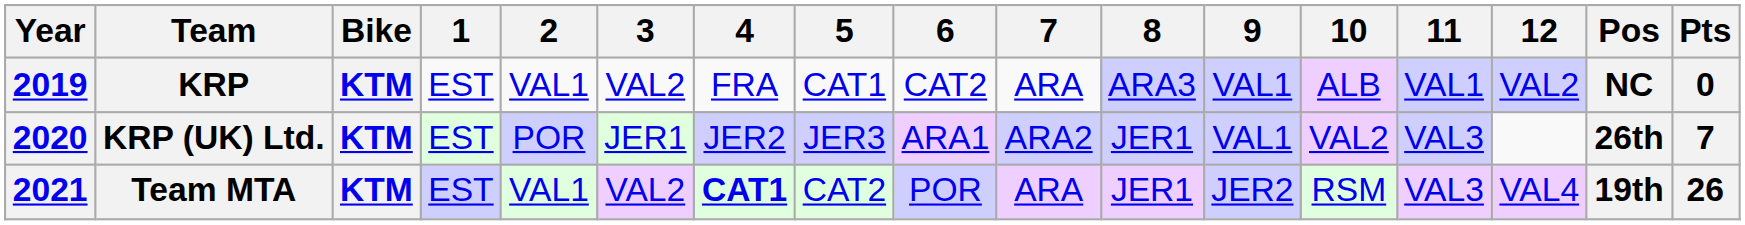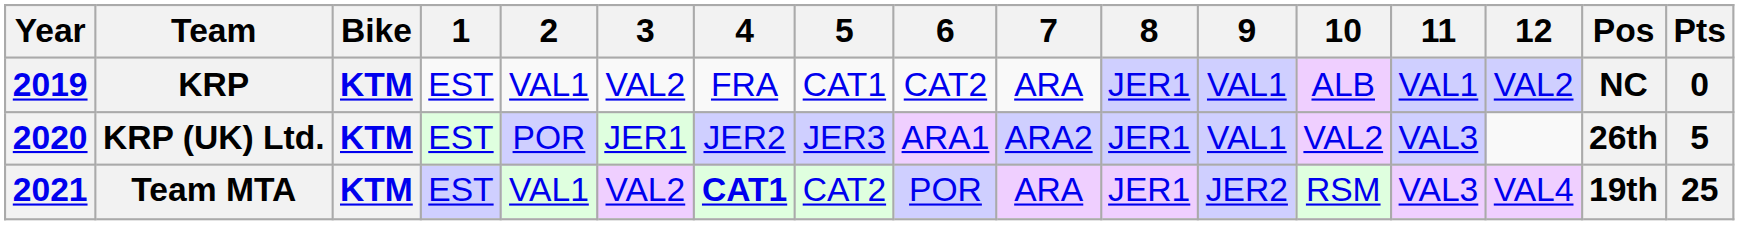KRP | 8: ARA3 -> JER1
KRP (UK) Ltd. | Pts: 7 -> 5
Team MTA | Pts: 26 -> 25
